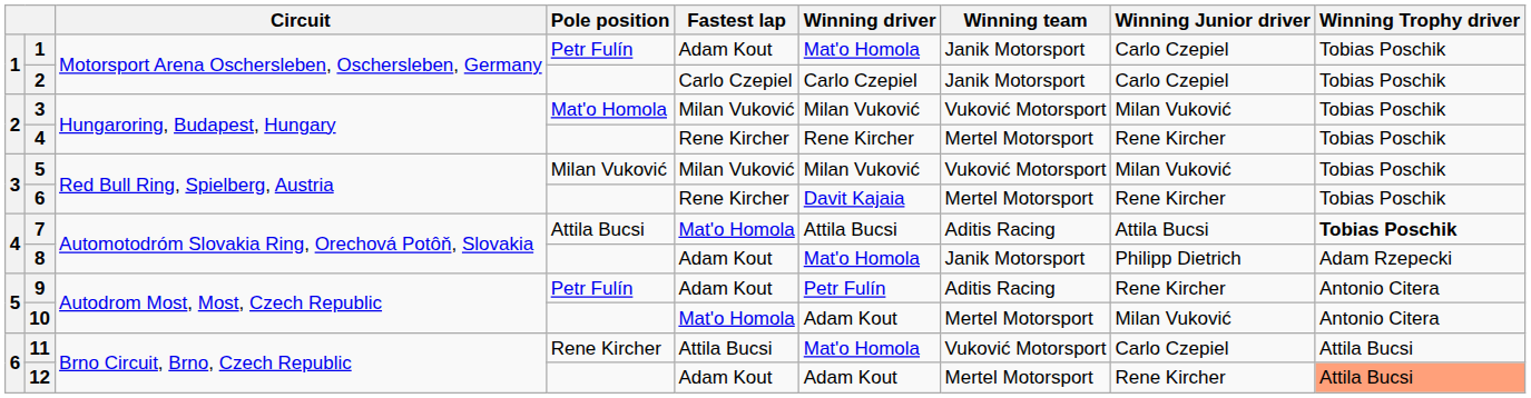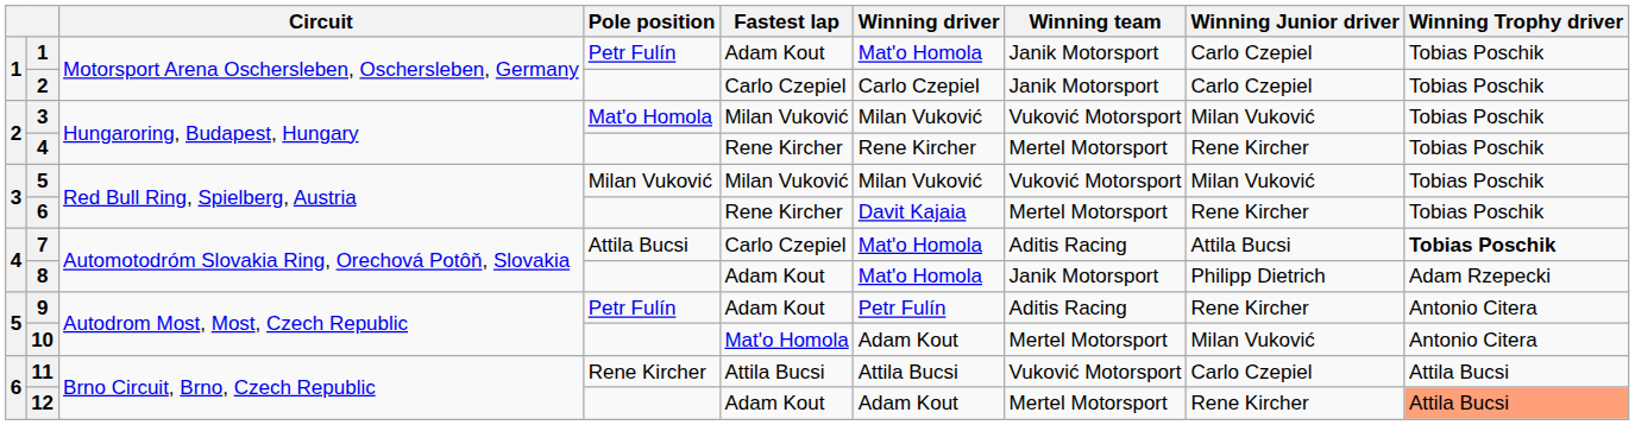7 | Fastest lap: Mat'o Homola -> Carlo Czepiel
7 | Winning driver: Attila Bucsi -> Mat'o Homola
11 | Winning driver: Mat'o Homola -> Attila Bucsi
